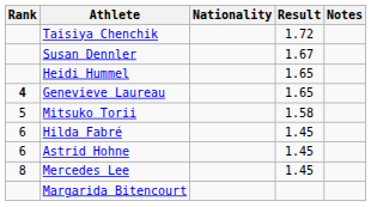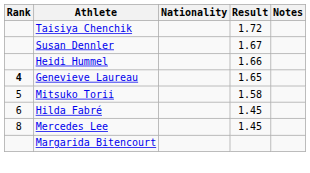Heidi Hummel | Result: 1.65 -> 1.66
- row: 6 | Astrid Hohne | 1.45
